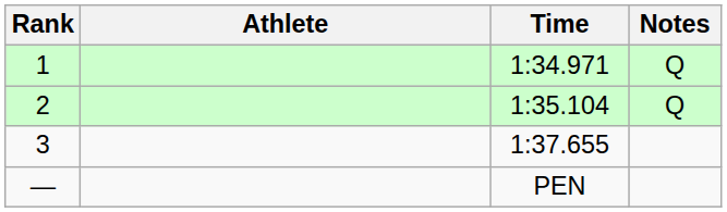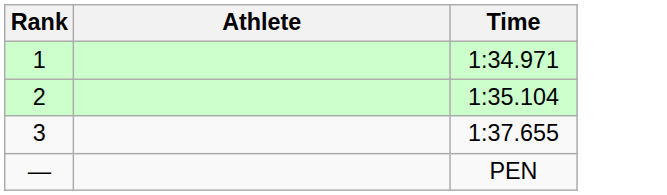- column: Notes | Q | Q
